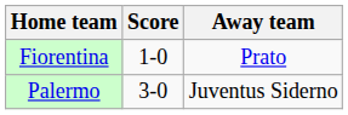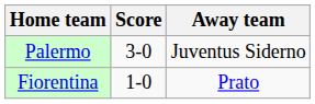rows swapped: Fiorentina <-> Palermo
